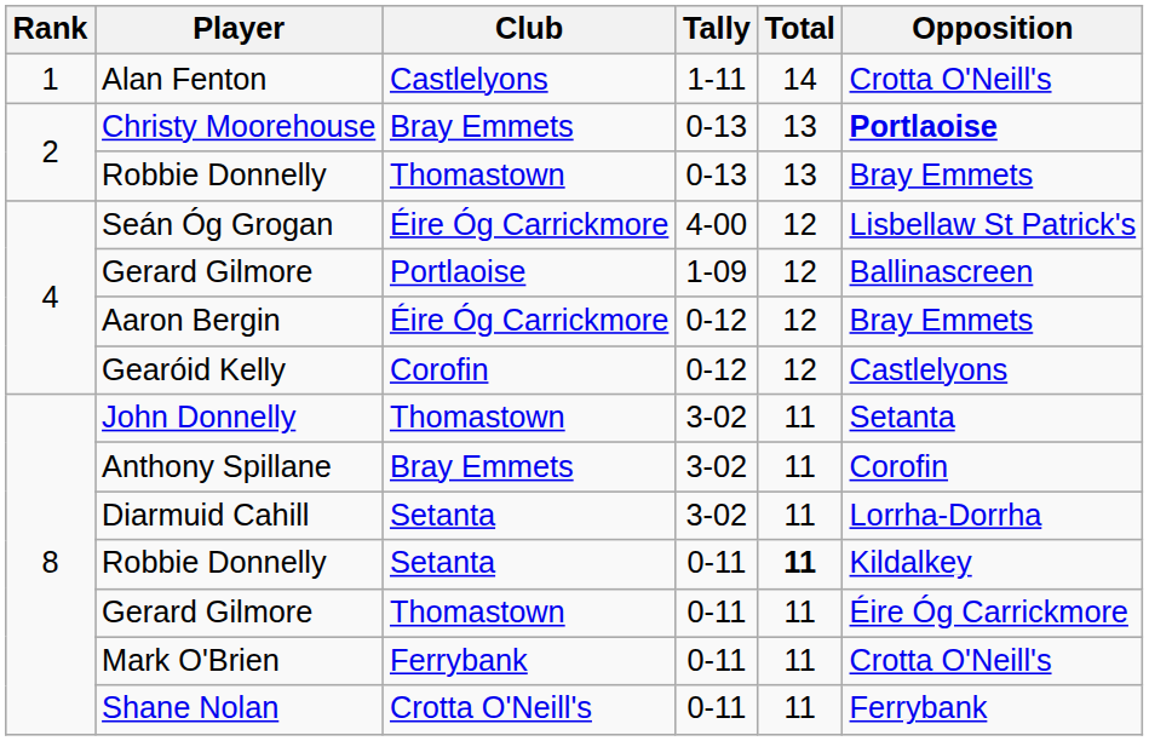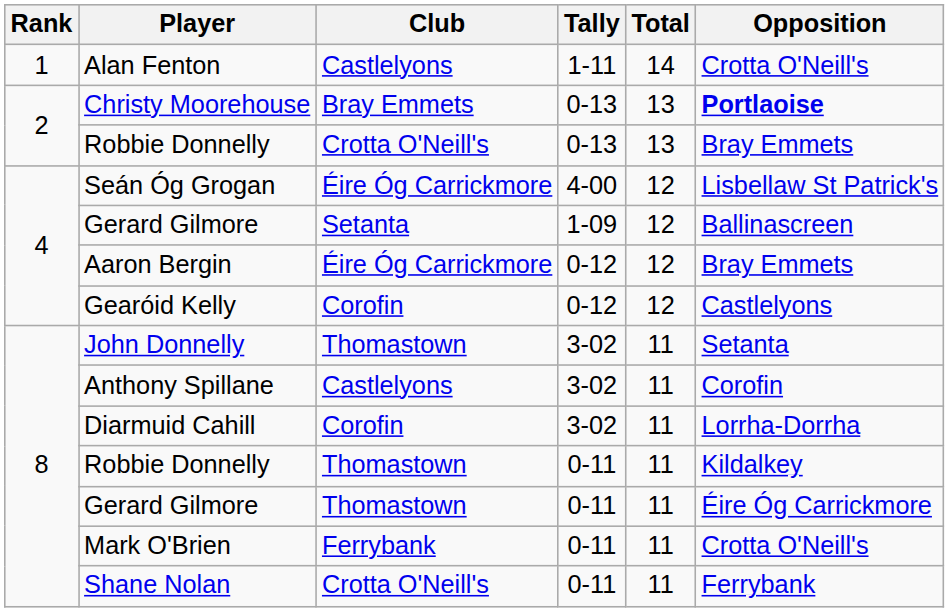Robbie Donnelly / 0-13 | Club: Thomastown -> Crotta O'Neill's
Gerard Gilmore / 1-09 | Club: Portlaoise -> Setanta
Anthony Spillane | Club: Bray Emmets -> Castlelyons
Diarmuid Cahill | Club: Setanta -> Corofin
Robbie Donnelly / 0-11 | Club: Setanta -> Thomastown
Robbie Donnelly / 0-11 | Total: bold -> normal
